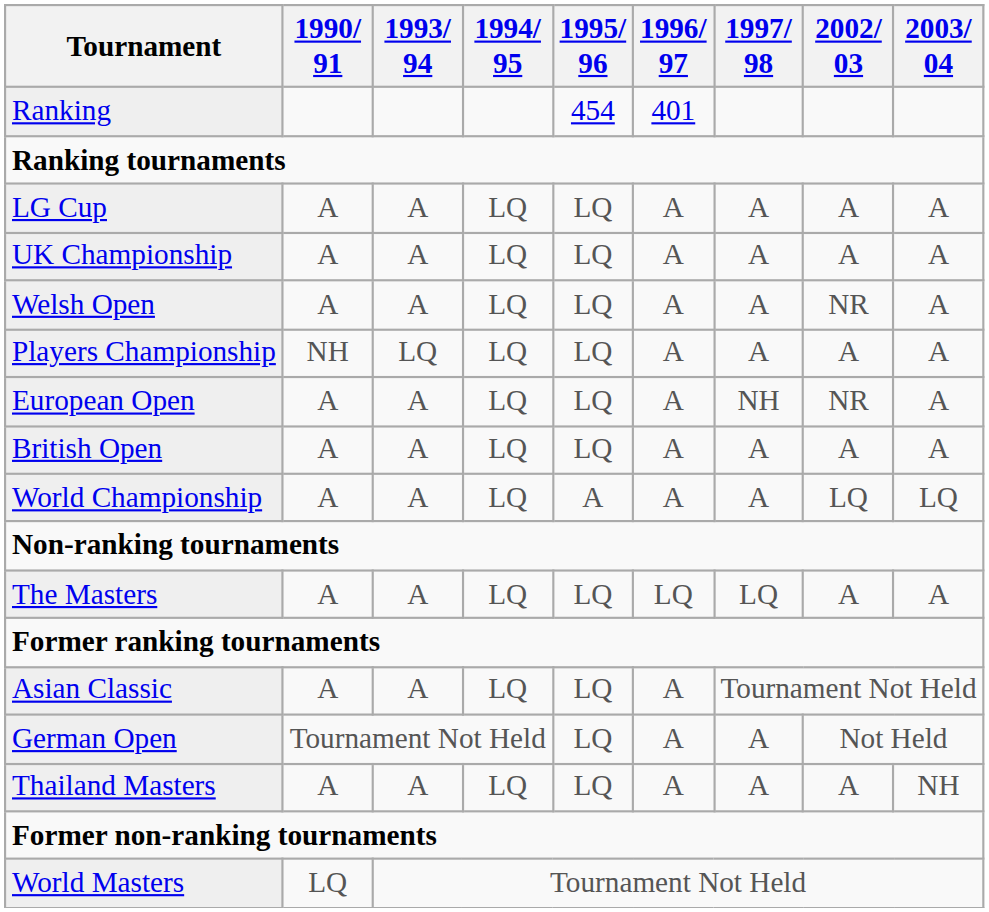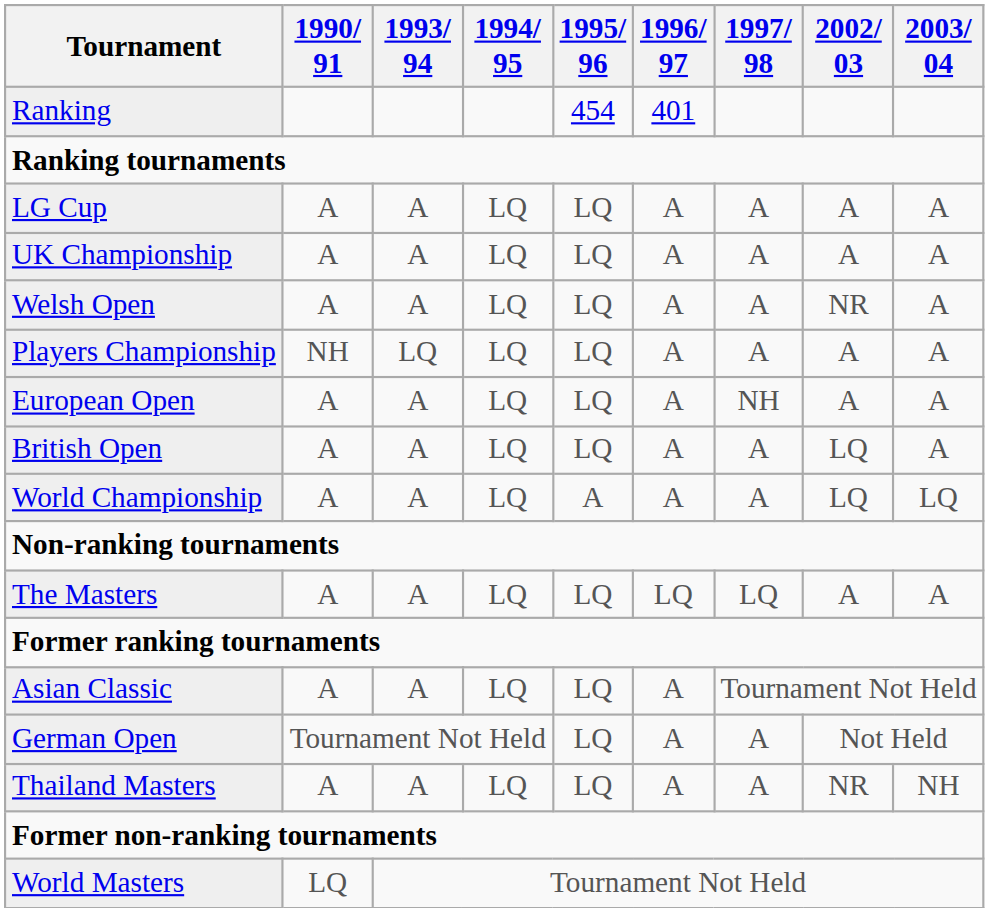European Open | 2002/ 03: NR -> A
British Open | 2002/ 03: A -> LQ
Thailand Masters | 2002/ 03: A -> NR
